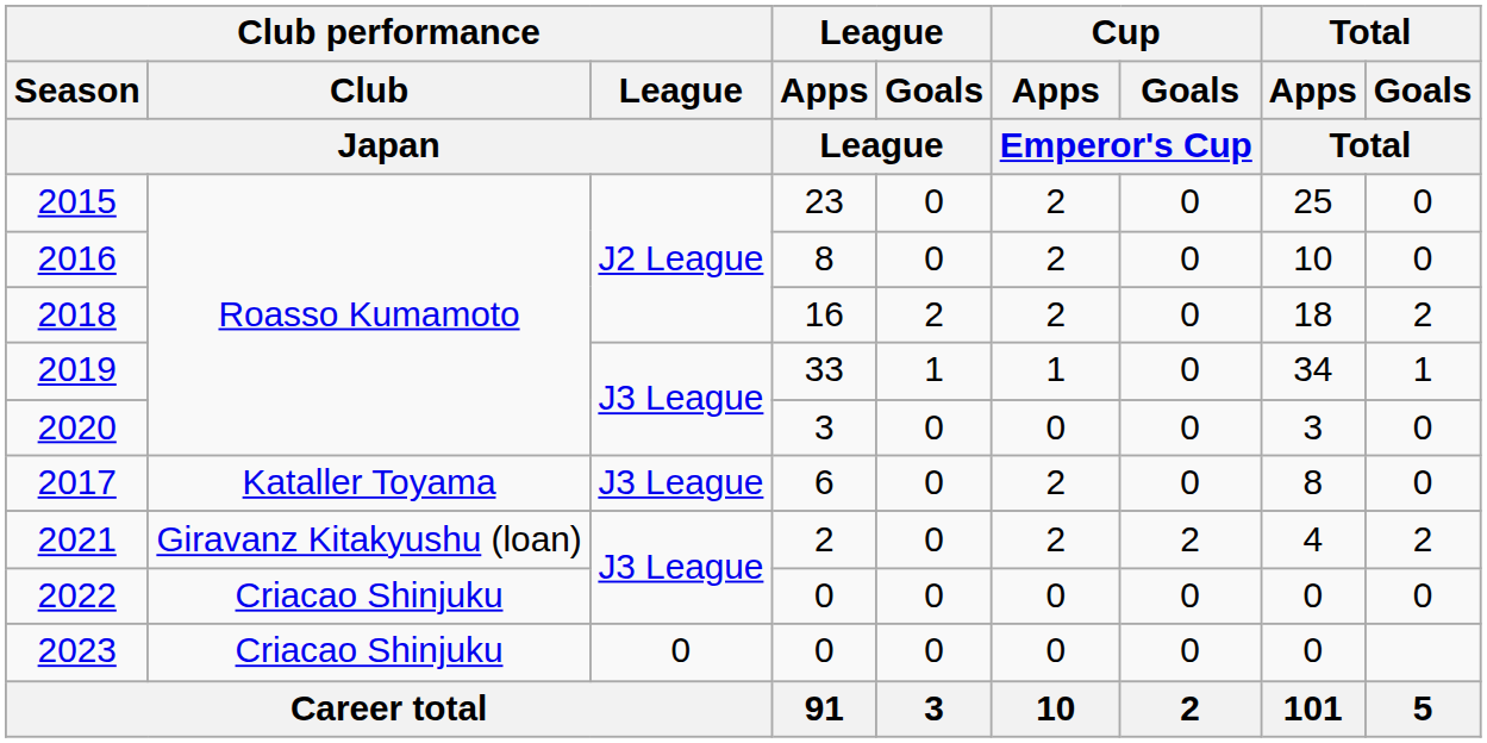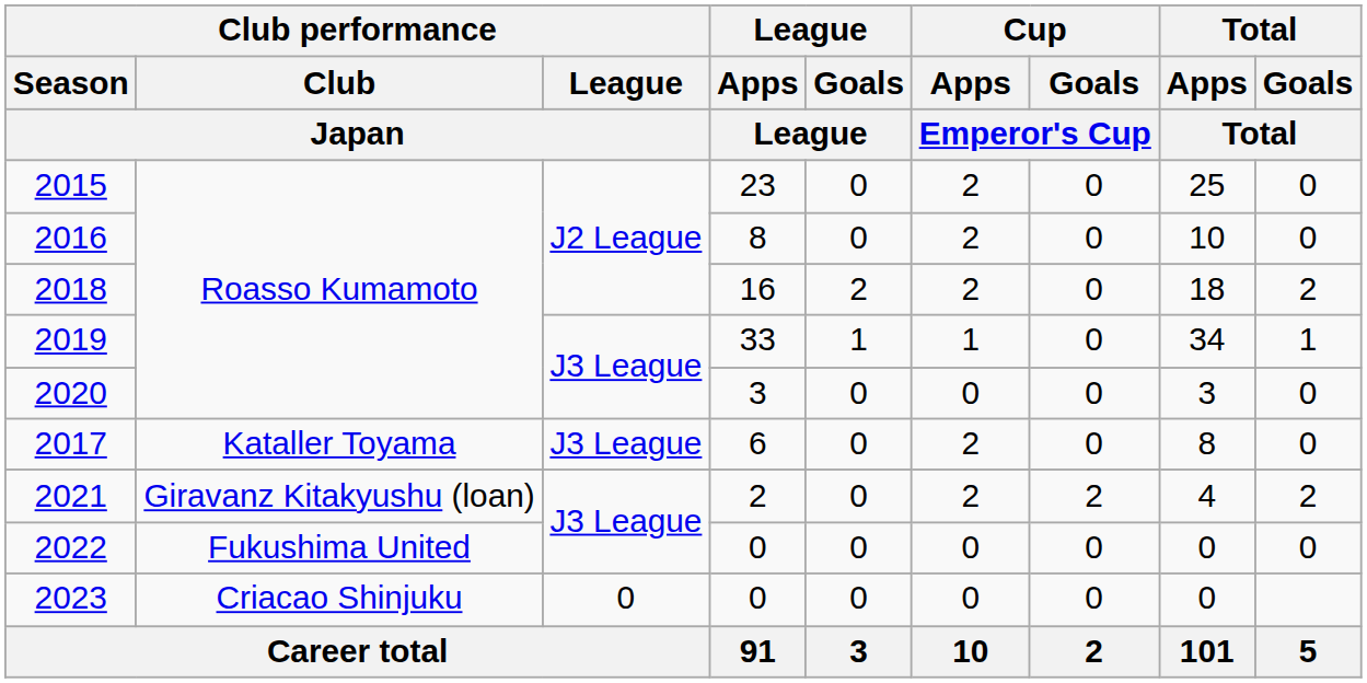2022 | Club performance / Club / Japan: Criacao Shinjuku -> Fukushima United
